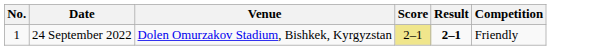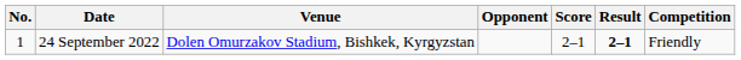+ column: Opponent
24 September 2022 | Score: khaki background -> no background
